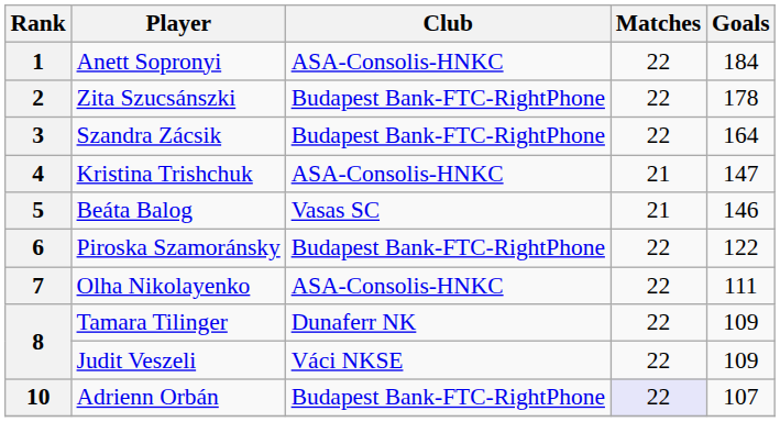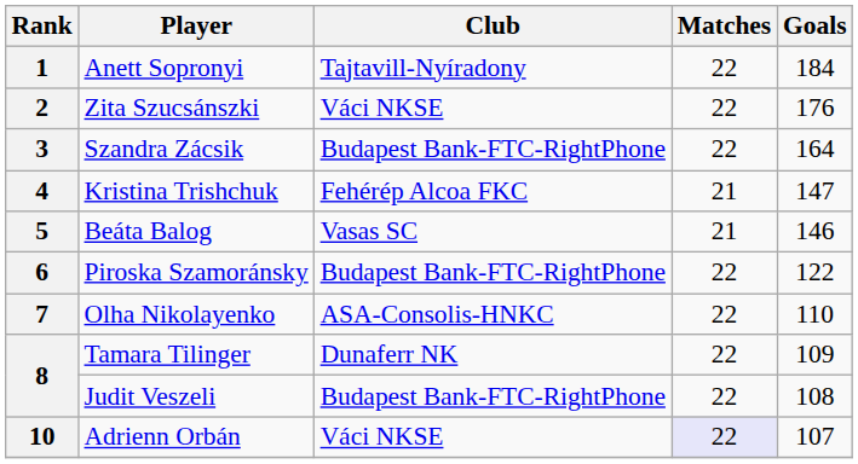1 | Club: ASA-Consolis-HNKC -> Tajtavill-Nyíradony
2 | Club: Budapest Bank-FTC-RightPhone -> Váci NKSE
2 | Goals: 178 -> 176
4 | Club: ASA-Consolis-HNKC -> Fehérép Alcoa FKC
7 | Goals: 111 -> 110
8 / Judit Veszeli | Club: Váci NKSE -> Budapest Bank-FTC-RightPhone
8 / Judit Veszeli | Goals: 109 -> 108
10 | Club: Budapest Bank-FTC-RightPhone -> Váci NKSE
